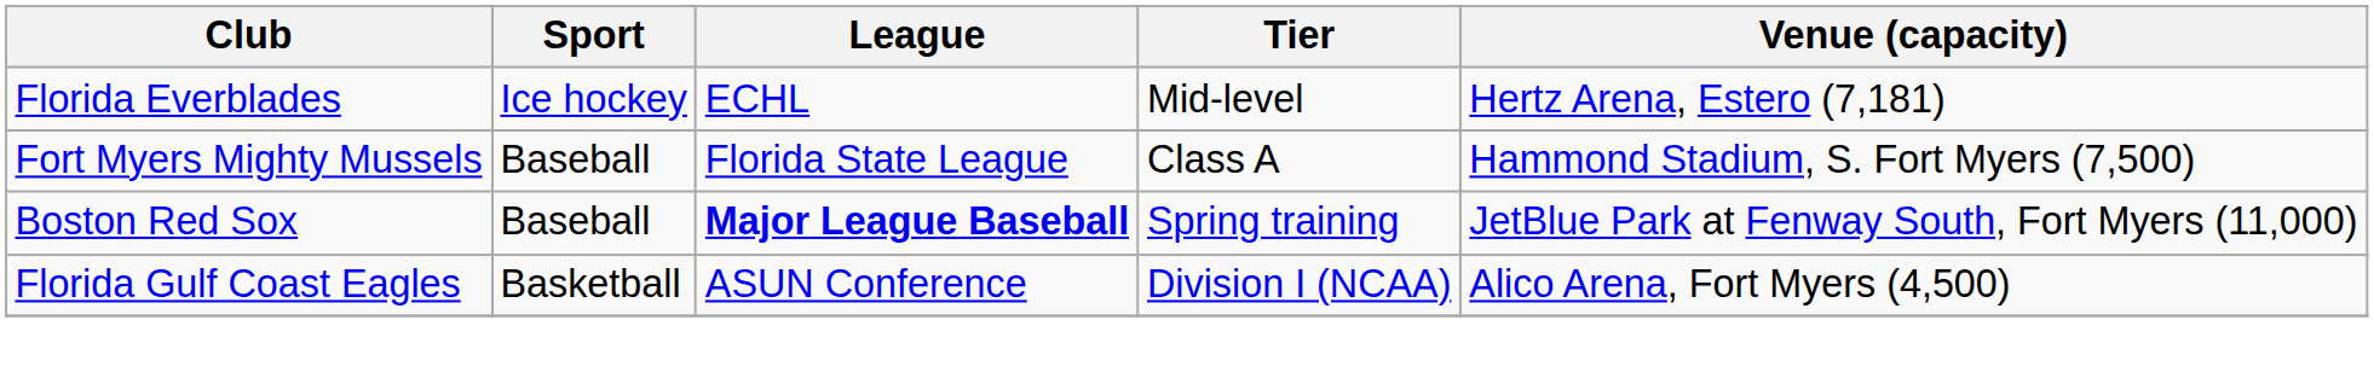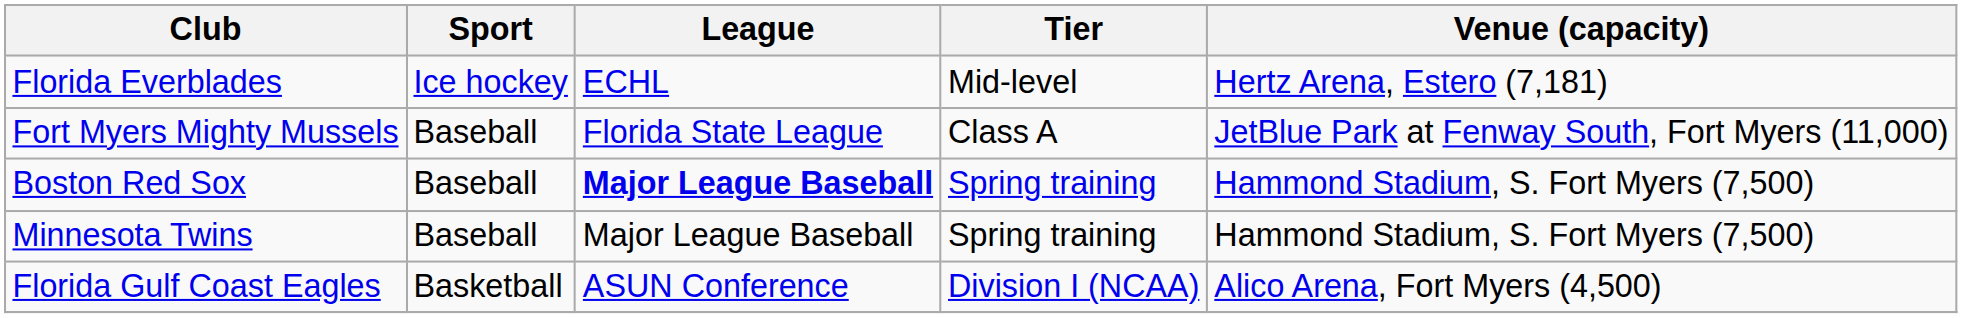Fort Myers Mighty Mussels | Venue (capacity): Hammond Stadium, S. Fort Myers (7,500) -> JetBlue Park at Fenway South, Fort Myers (11,000)
Boston Red Sox | Venue (capacity): JetBlue Park at Fenway South, Fort Myers (11,000) -> Hammond Stadium, S. Fort Myers (7,500)
+ row: Minnesota Twins | Baseball | Major League Baseball | Spring training | Hammond Stadium, S. Fort Myers (7,500)
